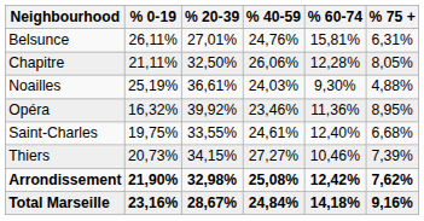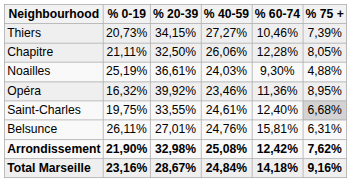rows swapped: Belsunce <-> Thiers
Saint-Charles | % 75 +: no background -> lightgrey background
